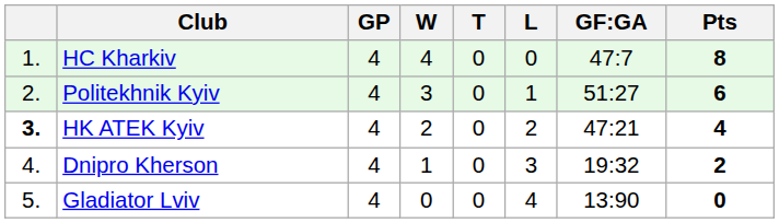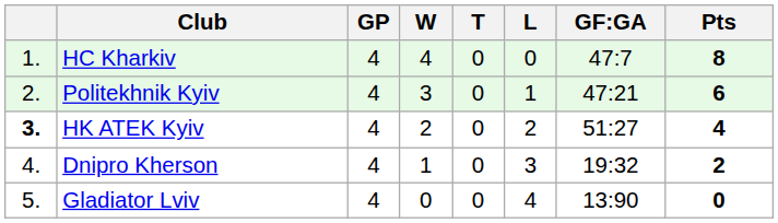Politekhnik Kyiv | GF:GA: 51:27 -> 47:21
HK ATEK Kyiv | GF:GA: 47:21 -> 51:27
